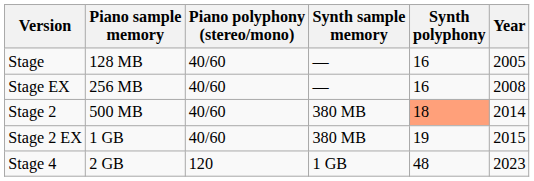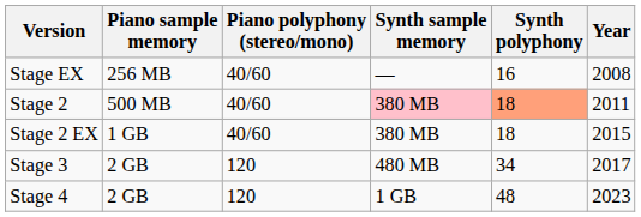- row: Stage | 128 MB | 40/60 | — | 16 | 2005
Stage 2 | Synth sample memory: no background -> pink background
Stage 2 | Year: 2014 -> 2011
Stage 2 EX | Synth polyphony: 19 -> 18
+ row: Stage 3 | 2 GB | 120 | 480 MB | 34 | 2017
